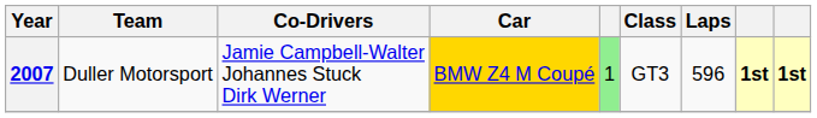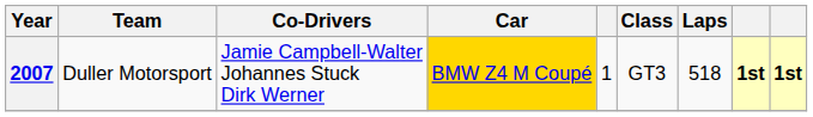2007 | column 5: lightgreen background -> no background
2007 | Laps: 596 -> 518
